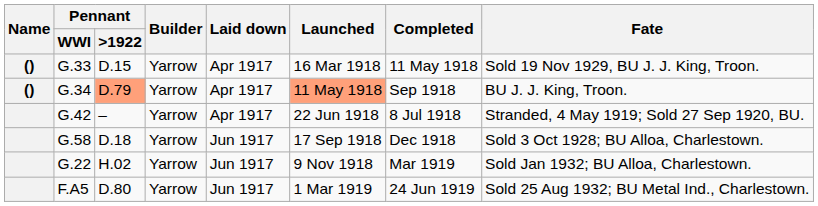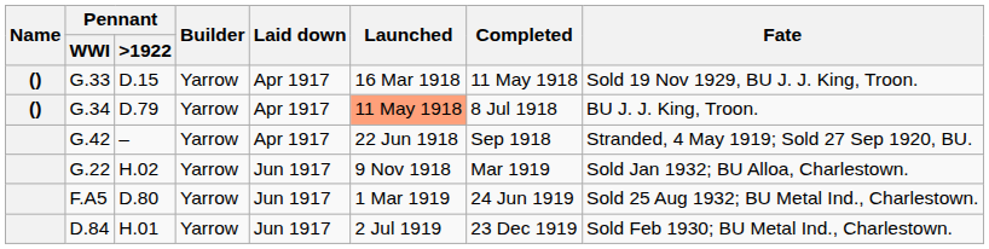G.34 | Pennant / >1922: lightsalmon background -> no background
G.34 | Completed: Sep 1918 -> 8 Jul 1918
G.42 | Completed: 8 Jul 1918 -> Sep 1918
- row: G.58 | D.18 | Yarrow | Jun 1917 | 17 Sep 1918 | Dec 1918 | Sold 3 Oct 1928; BU Alloa, Charlestown.
+ row: D.84 | H.01 | Yarrow | Jun 1917 | 2 Jul 1919 | 23 Dec 1919 | Sold Feb 1930; BU Metal Ind., Charlestown.
